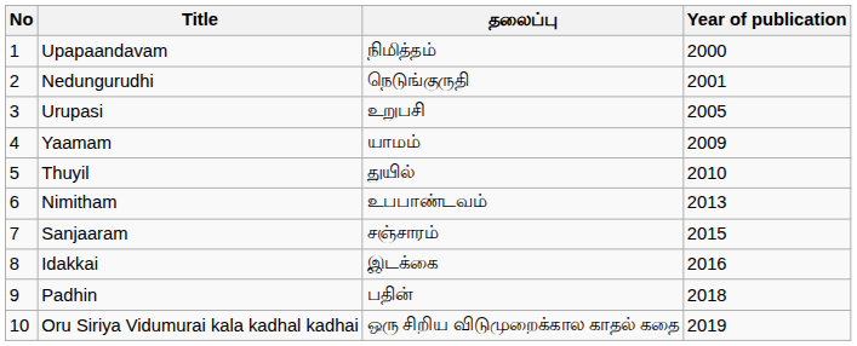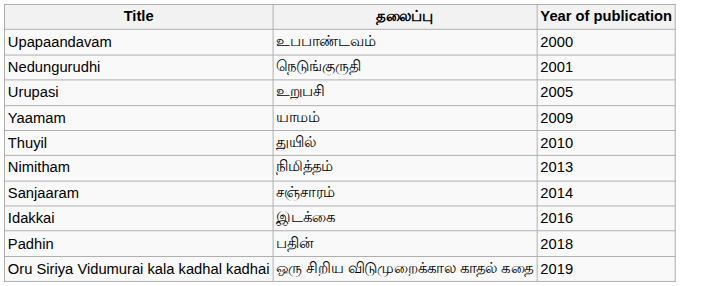- column: No | 1 | 2 | 3 | 4 | 5 | 6 | 7 | 8 | 9 | 10
Upapaandavam | தலைப்பு: நிமித்தம் -> உபபாண்டவம்
Nimitham | தலைப்பு: உபபாண்டவம் -> நிமித்தம்
Sanjaaram | Year of publication: 2015 -> 2014
